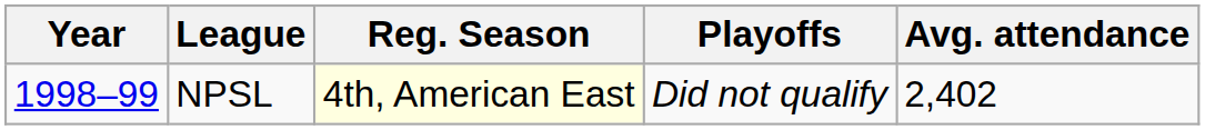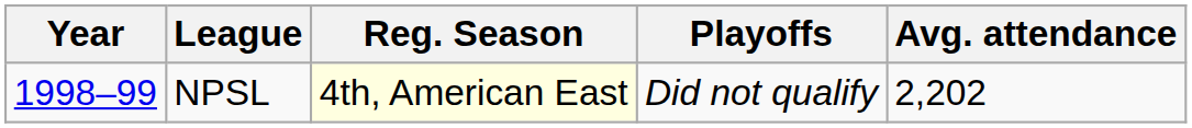NPSL | Avg. attendance: 2,402 -> 2,202
